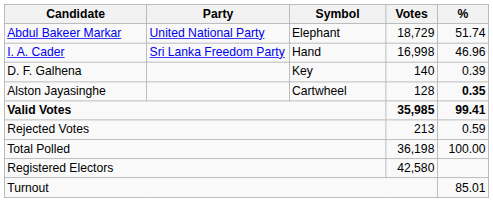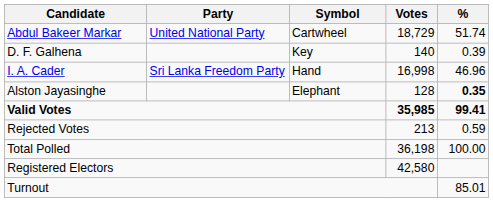Abdul Bakeer Markar | Symbol: Elephant -> Cartwheel
rows swapped: I. A. Cader <-> D. F. Galhena
Alston Jayasinghe | Symbol: Cartwheel -> Elephant
